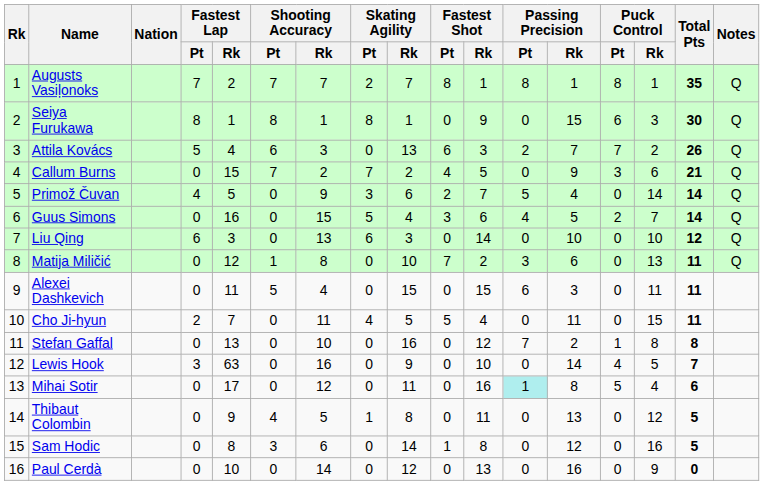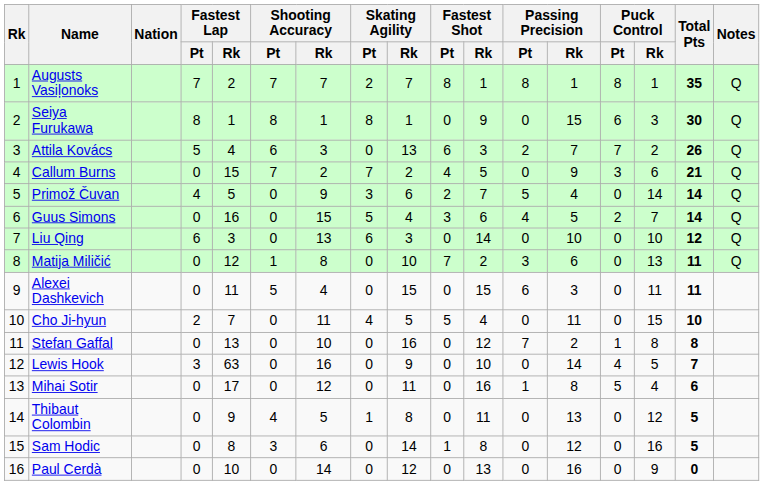Cho Ji-hyun | Total Pts: 11 -> 10
Mihai Sotir | Passing Precision / Pt: paleturquoise background -> no background
